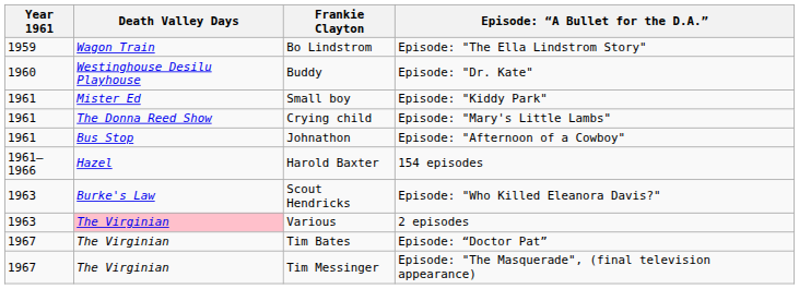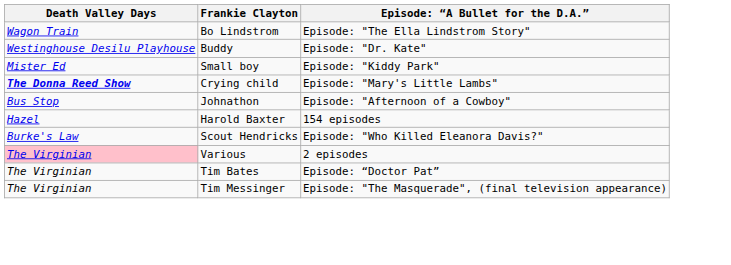- column: Year 1961 | 1959 | 1960 | 1961 | 1961 | 1961 | 1961–1966 | 1963 | 1963 | 1967 | 1967
Crying child | Death Valley Days: normal -> bold
